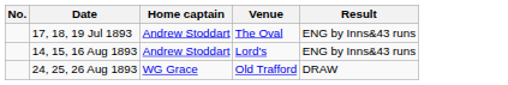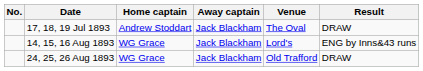+ column: Away captain | Jack Blackham | Jack Blackham | Jack Blackham
17, 18, 19 Jul 1893 | Result: ENG by Inns&43 runs -> DRAW
14, 15, 16 Aug 1893 | Home captain: Andrew Stoddart -> WG Grace
